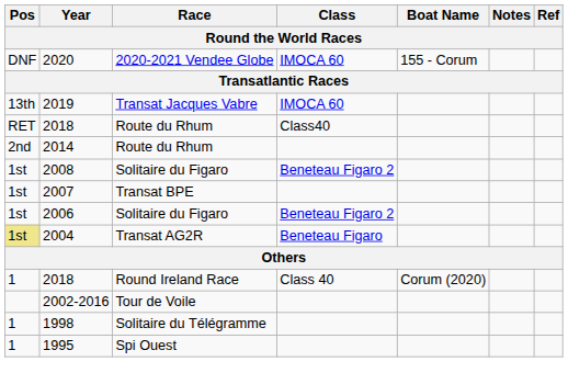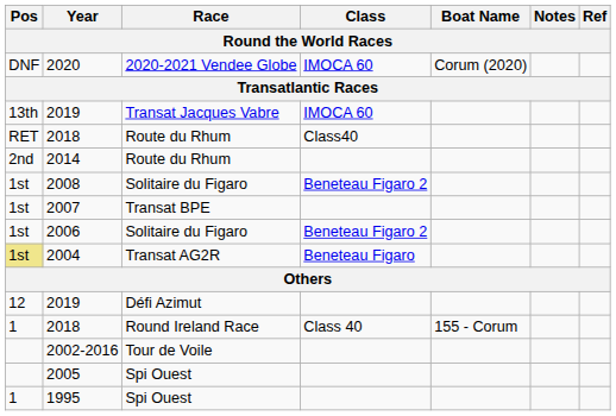2020 | Boat Name: 155 - Corum -> Corum (2020)
+ row: 12 | 2019 | Défi Azimut
2018 / Round Ireland Race | Boat Name: Corum (2020) -> 155 - Corum
+ row: 2005 | Spi Ouest
- row: 1 | 1998 | Solitaire du Télégramme
